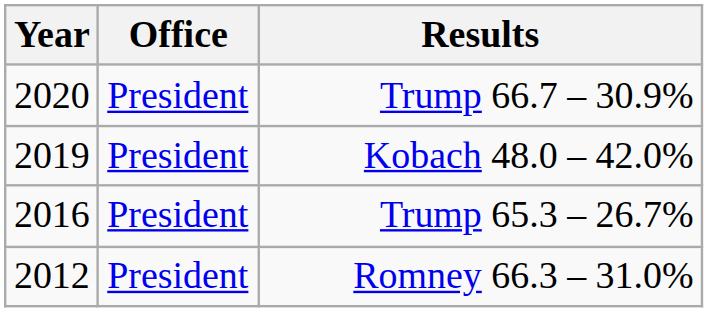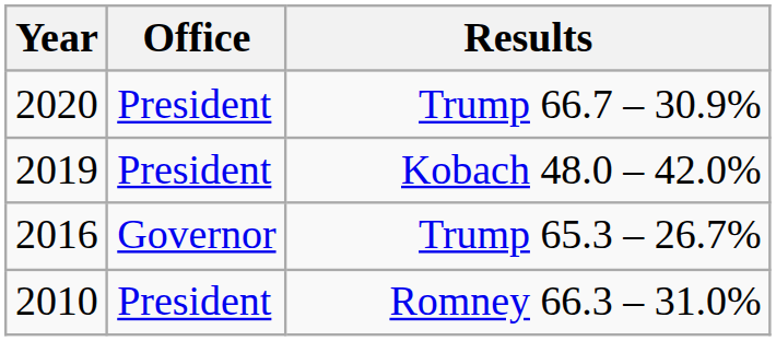Trump 65.3 – 26.7% | Office: President -> Governor
Romney 66.3 – 31.0% | Year: 2012 -> 2010
